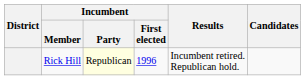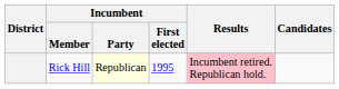Rick Hill | Incumbent / First elected: 1996 -> 1995
Rick Hill | Results: no background -> pink background
